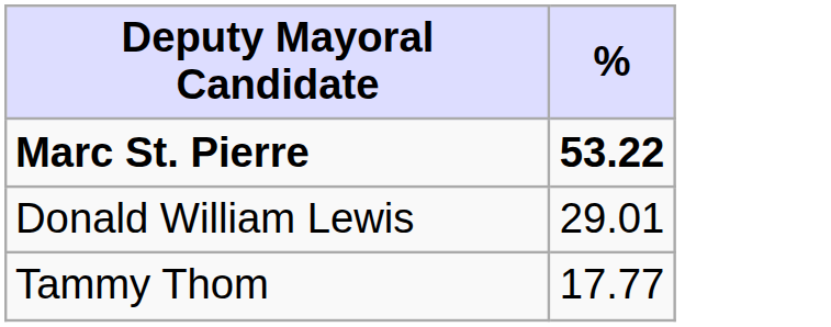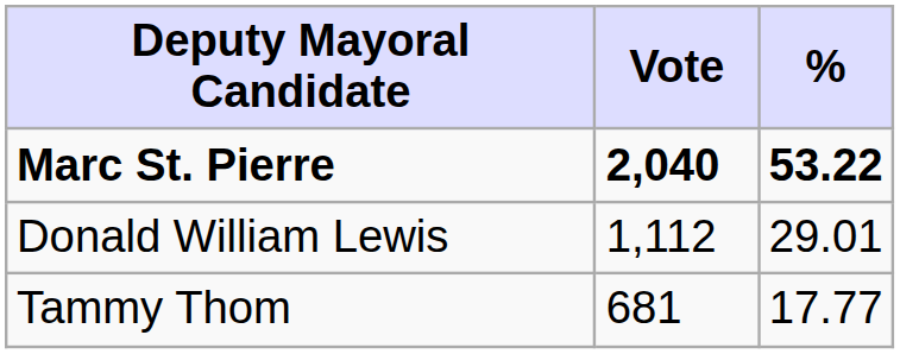+ column: Vote | 2,040 | 1,112 | 681
